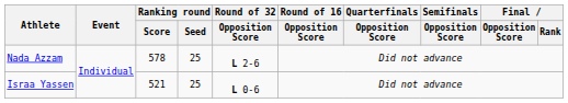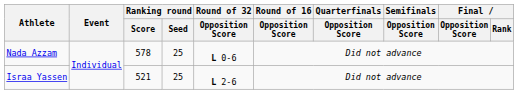Nada Azzam | Round of 32 / Opposition Score: L 2-6 -> L 0-6
Israa Yassen | Round of 32 / Opposition Score: L 0-6 -> L 2-6
